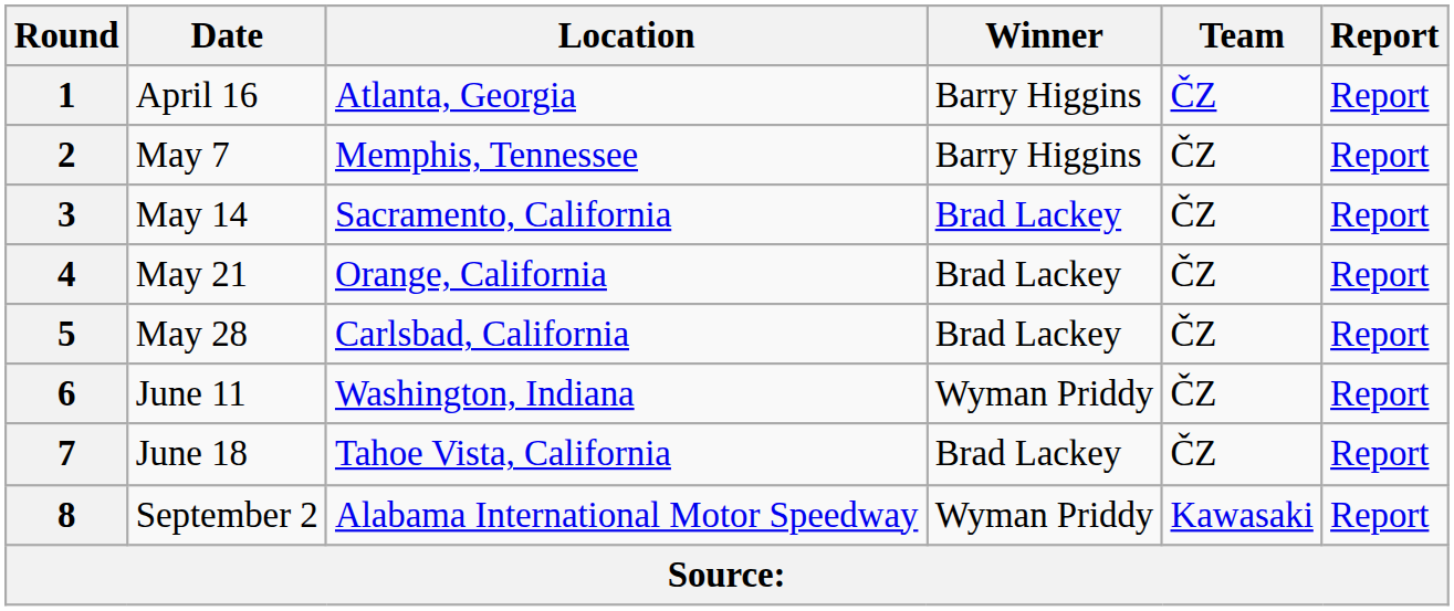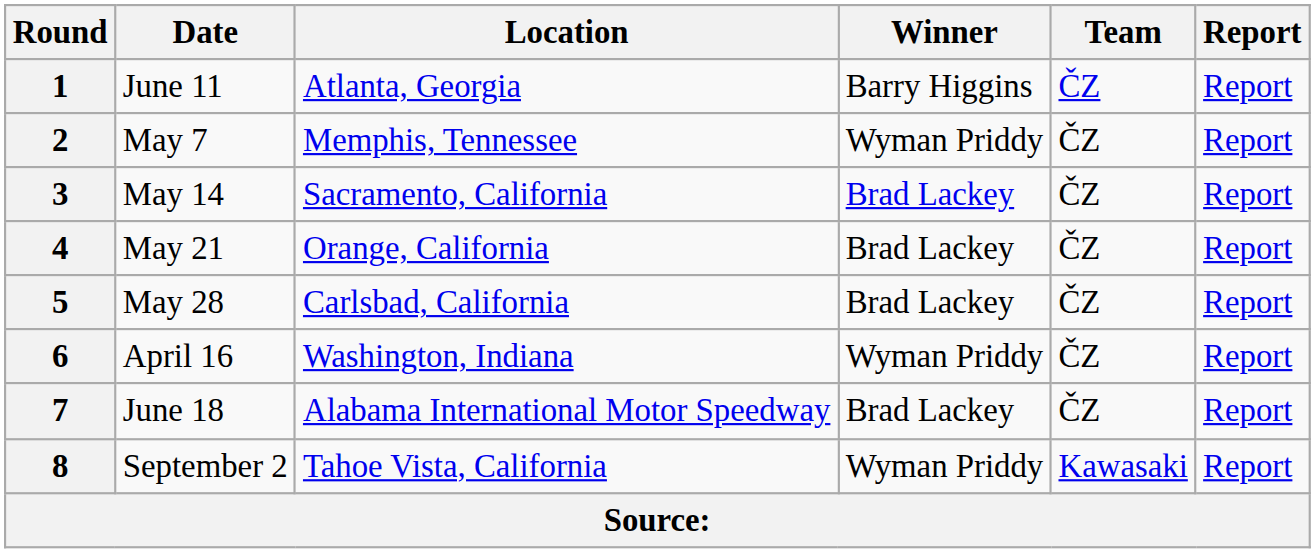1 | Date: April 16 -> June 11
2 | Winner: Barry Higgins -> Wyman Priddy
6 | Date: June 11 -> April 16
7 | Location: Tahoe Vista, California -> Alabama International Motor Speedway
8 | Location: Alabama International Motor Speedway -> Tahoe Vista, California
